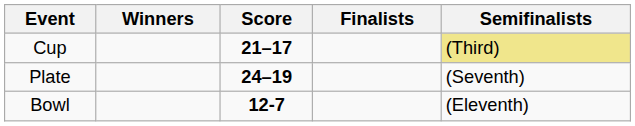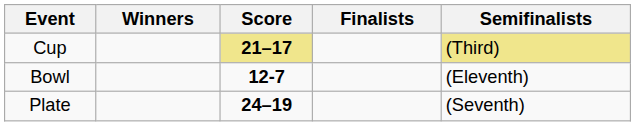Cup | Score: no background -> khaki background
rows swapped: Plate <-> Bowl
